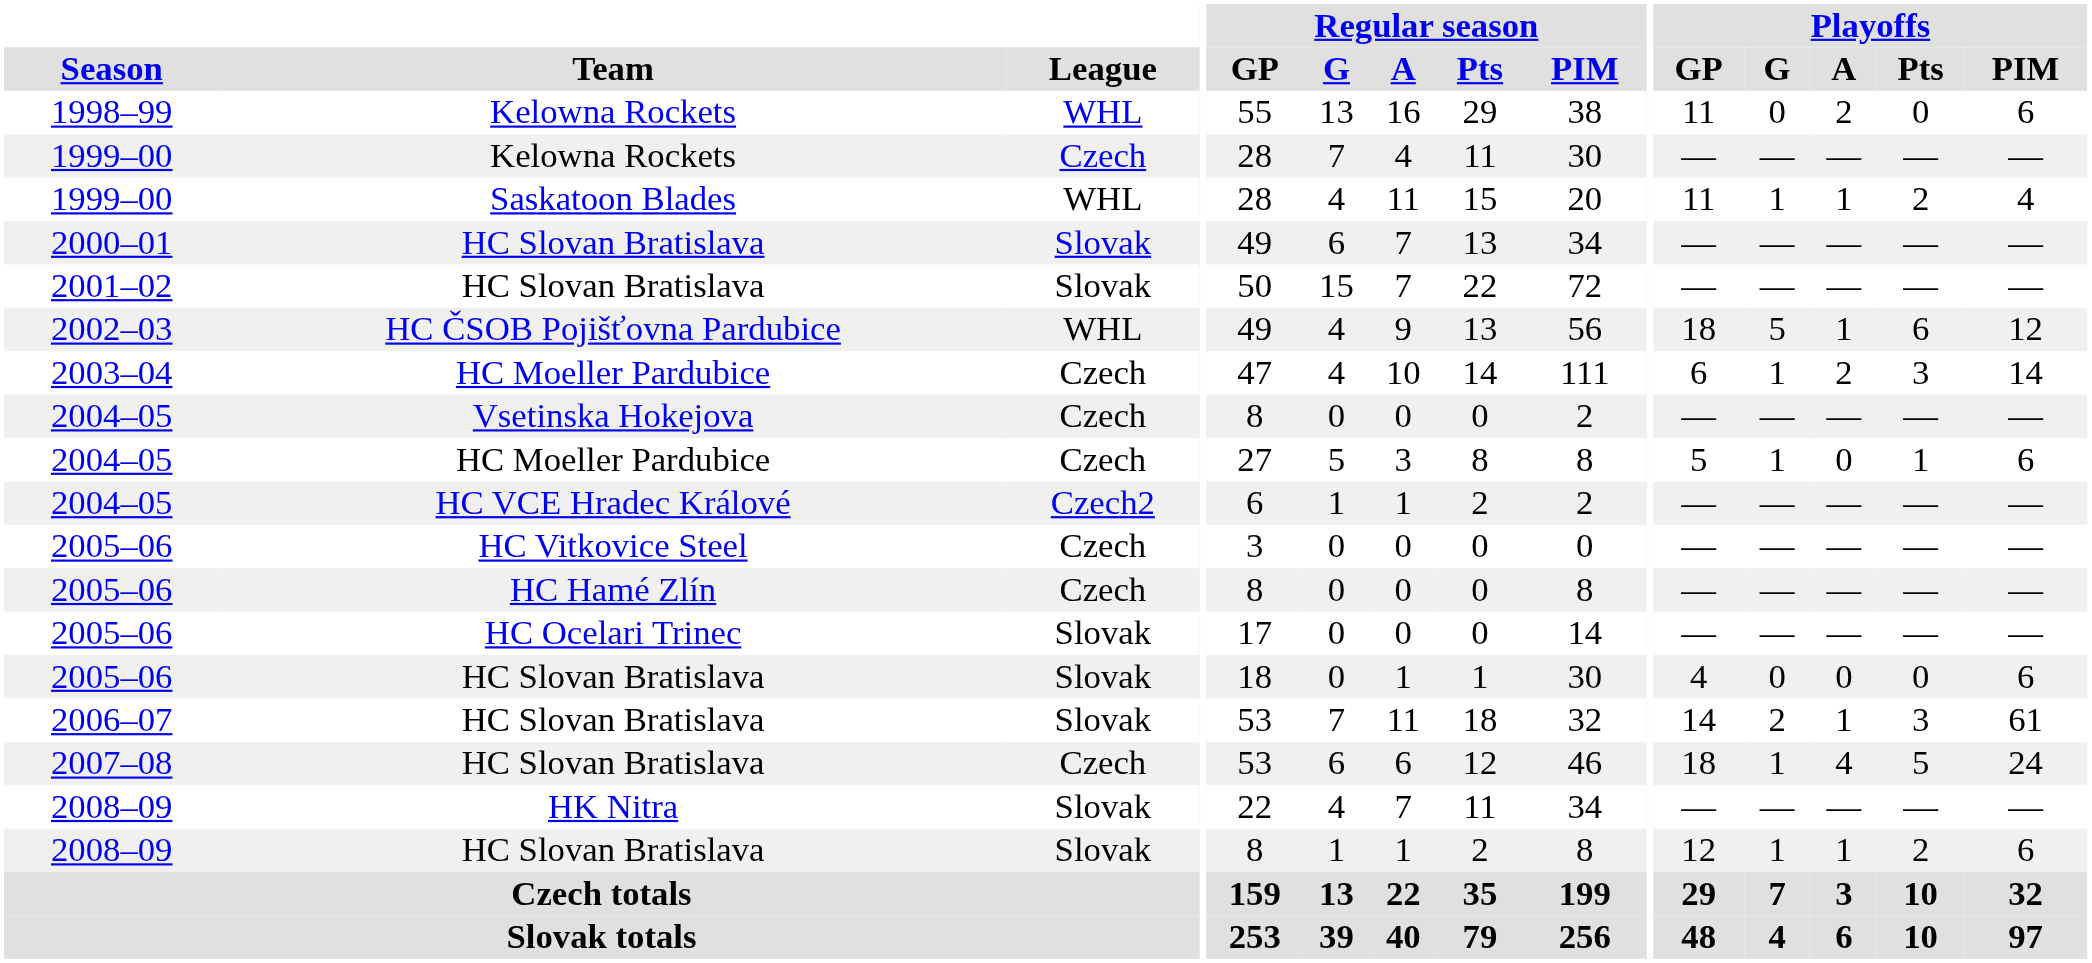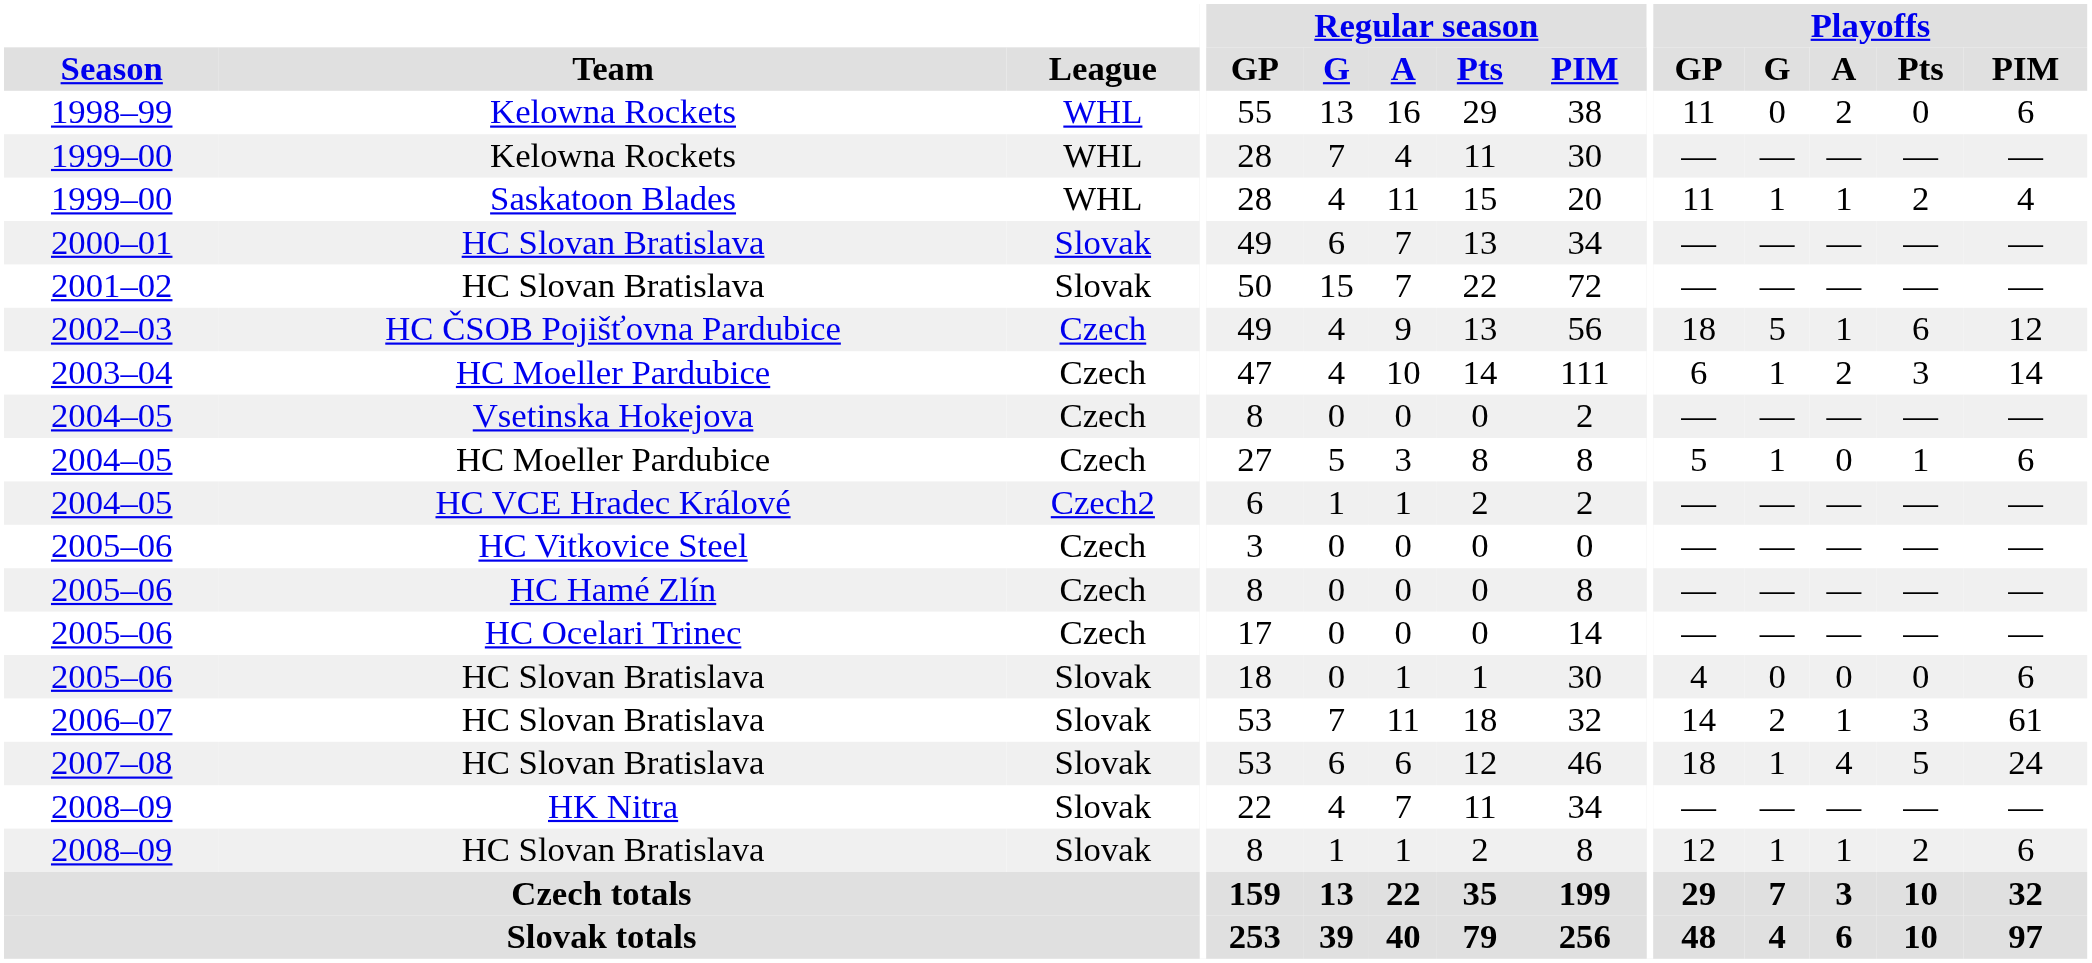1999–00 / Kelowna Rockets | League: Czech -> WHL
2002–03 | League: WHL -> Czech
2005–06 / HC Ocelari Trinec | League: Slovak -> Czech
2007–08 | League: Czech -> Slovak
